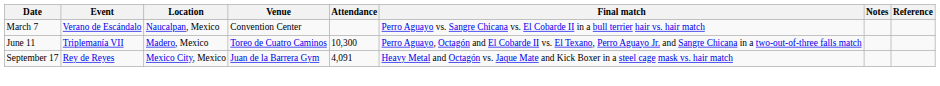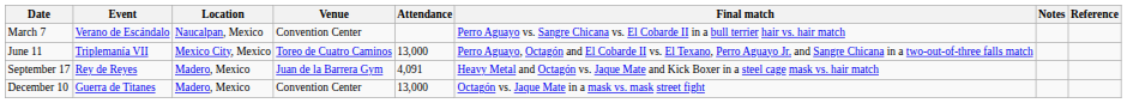June 11 | Location: Madero, Mexico -> Mexico City, Mexico
June 11 | Attendance: 10,300 -> 13,000
September 17 | Location: Mexico City, Mexico -> Madero, Mexico
+ row: December 10 | Guerra de Titanes | Madero, Mexico | Convention Center | 13,000 | Octagón vs. Jaque Mate in a mask vs. mask street fight
